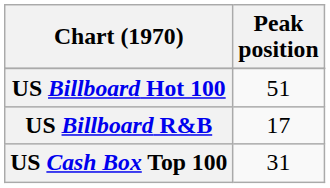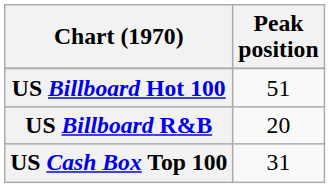US Billboard R&B | Peak position: 17 -> 20
